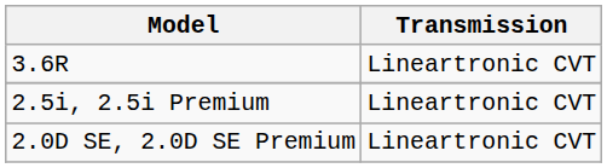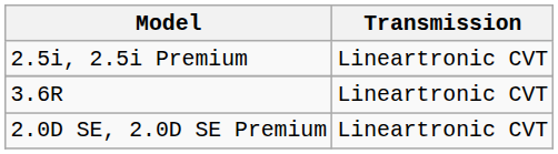rows swapped: 2.5i, 2.5i Premium <-> 3.6R
